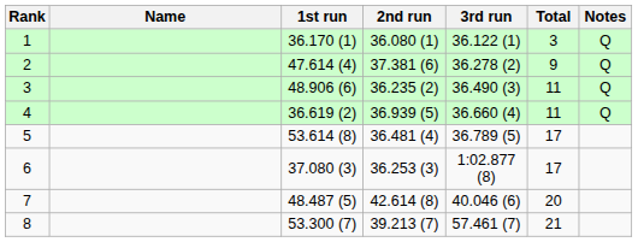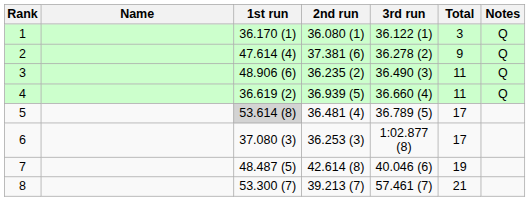5 | 1st run: no background -> lightgrey background
7 | Total: 20 -> 19
